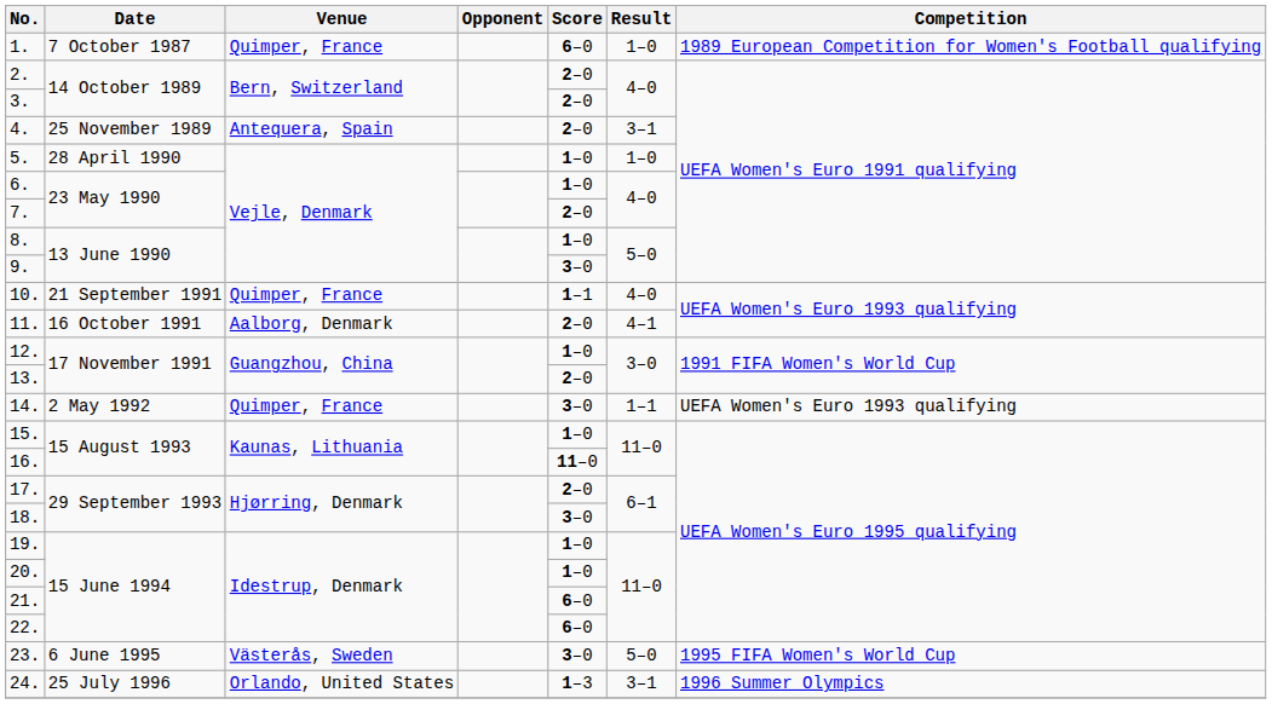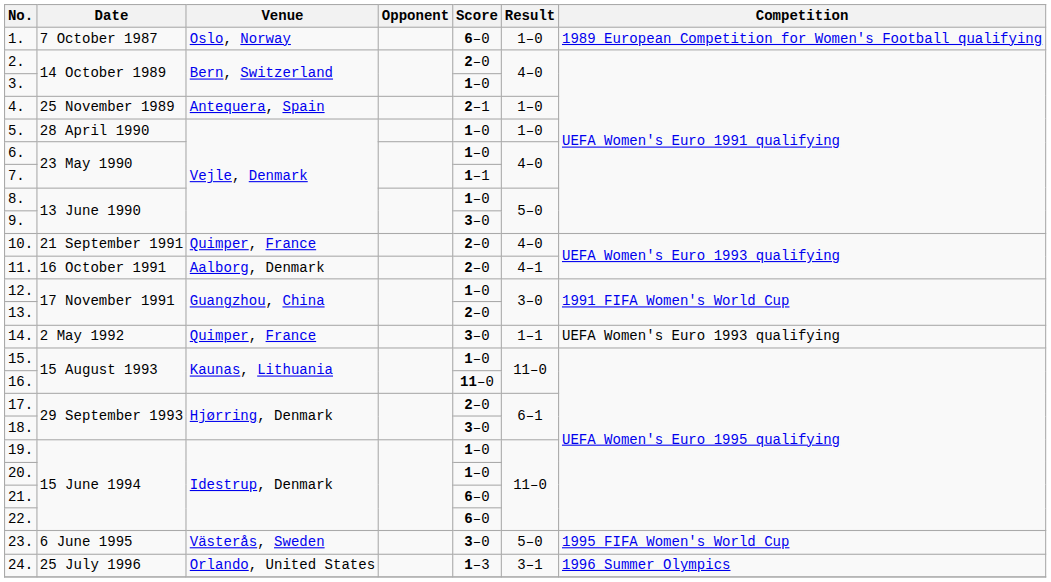1. | Venue: Quimper, France -> Oslo, Norway
3. | Score: 2–0 -> 1–0
4. | Score: 2–0 -> 2–1
4. | Result: 3–1 -> 1–0
7. | Score: 2–0 -> 1–1
10. | Score: 1–1 -> 2–0
